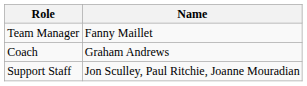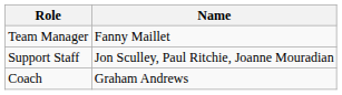rows swapped: Coach <-> Support Staff
